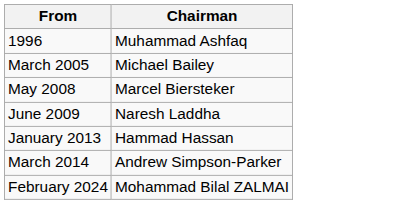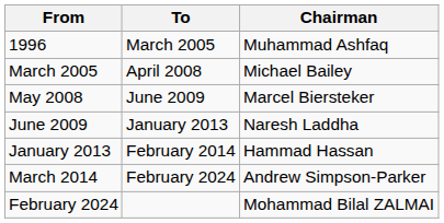+ column: To | March 2005 | April 2008 | June 2009 | January 2013 | February 2014 | February 2024
